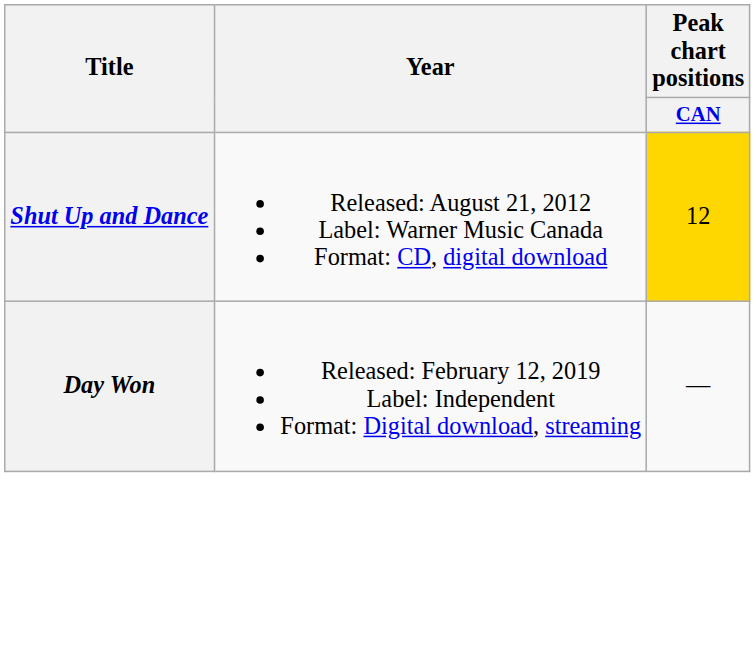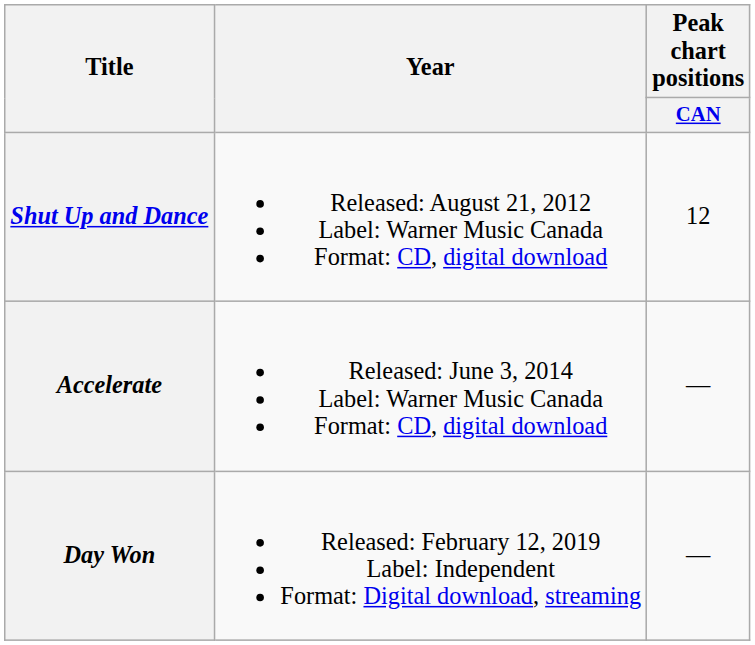Shut Up and Dance | Peak chart positions / CAN: gold background -> no background
+ row: Accelerate | Released: June 3, 2014 Label: Warner Music Canada Format: CD, digital download | —
